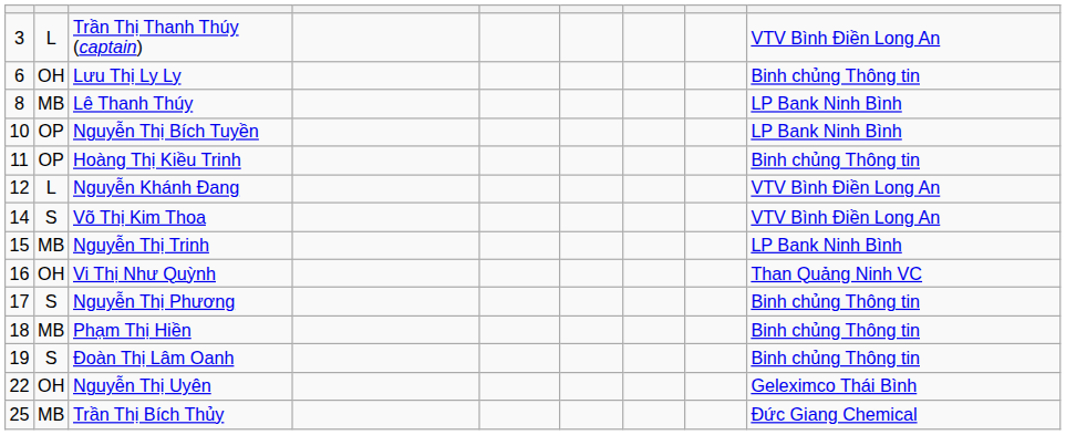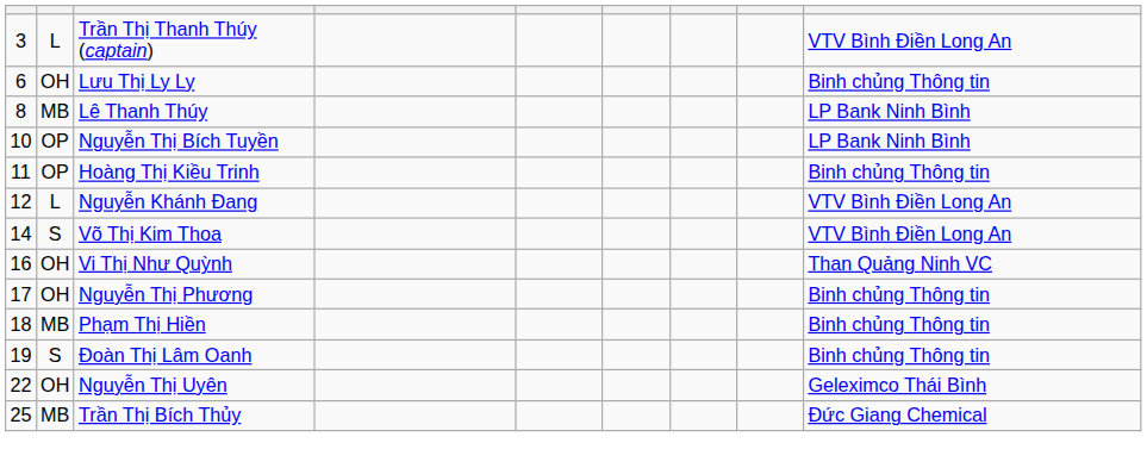- row: 15 | MB | Nguyễn Thị Trinh | LP Bank Ninh Bình
Nguyễn Thị Phương | column 2: S -> OH
